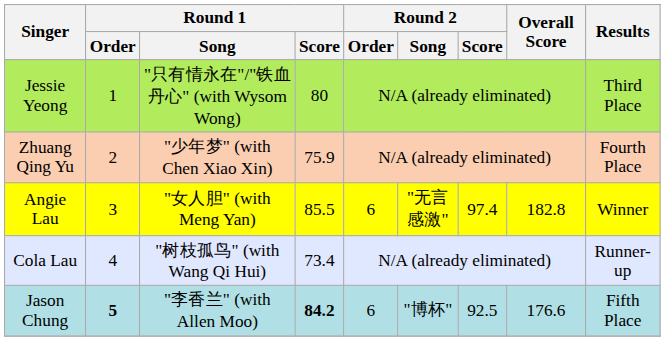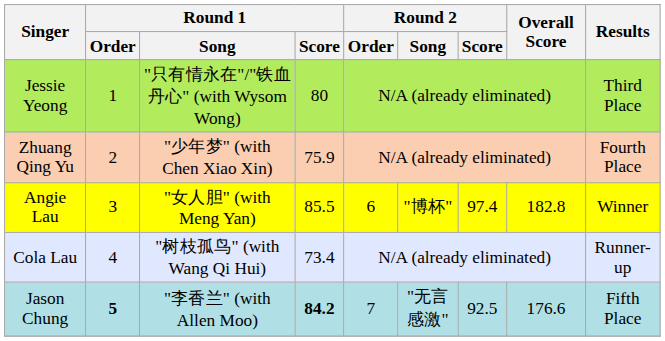Angie Lau | Round 2 / Song: "无言感激" -> "博杯"
Jason Chung | Round 2 / Order: 6 -> 7
Jason Chung | Round 2 / Song: "博杯" -> "无言感激"
